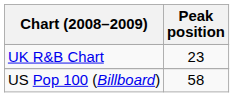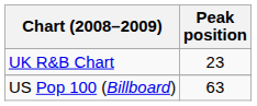US Pop 100 (Billboard) | Peak position: 58 -> 63
